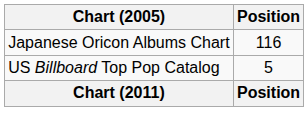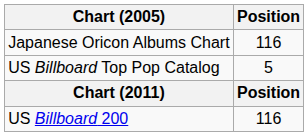+ row: US Billboard 200 | 116
